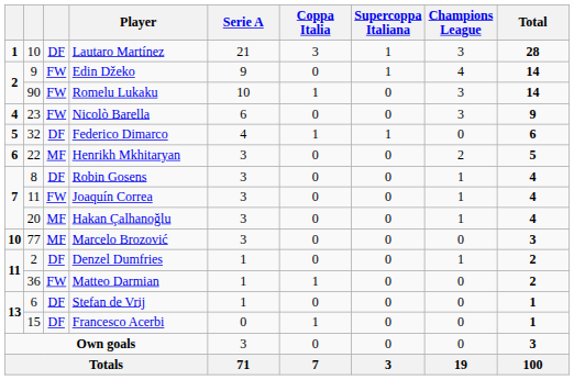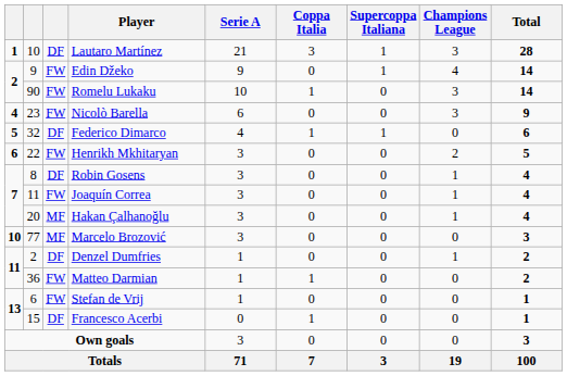Henrikh Mkhitaryan | column 3: MF -> FW
Stefan de Vrij | column 3: DF -> FW
